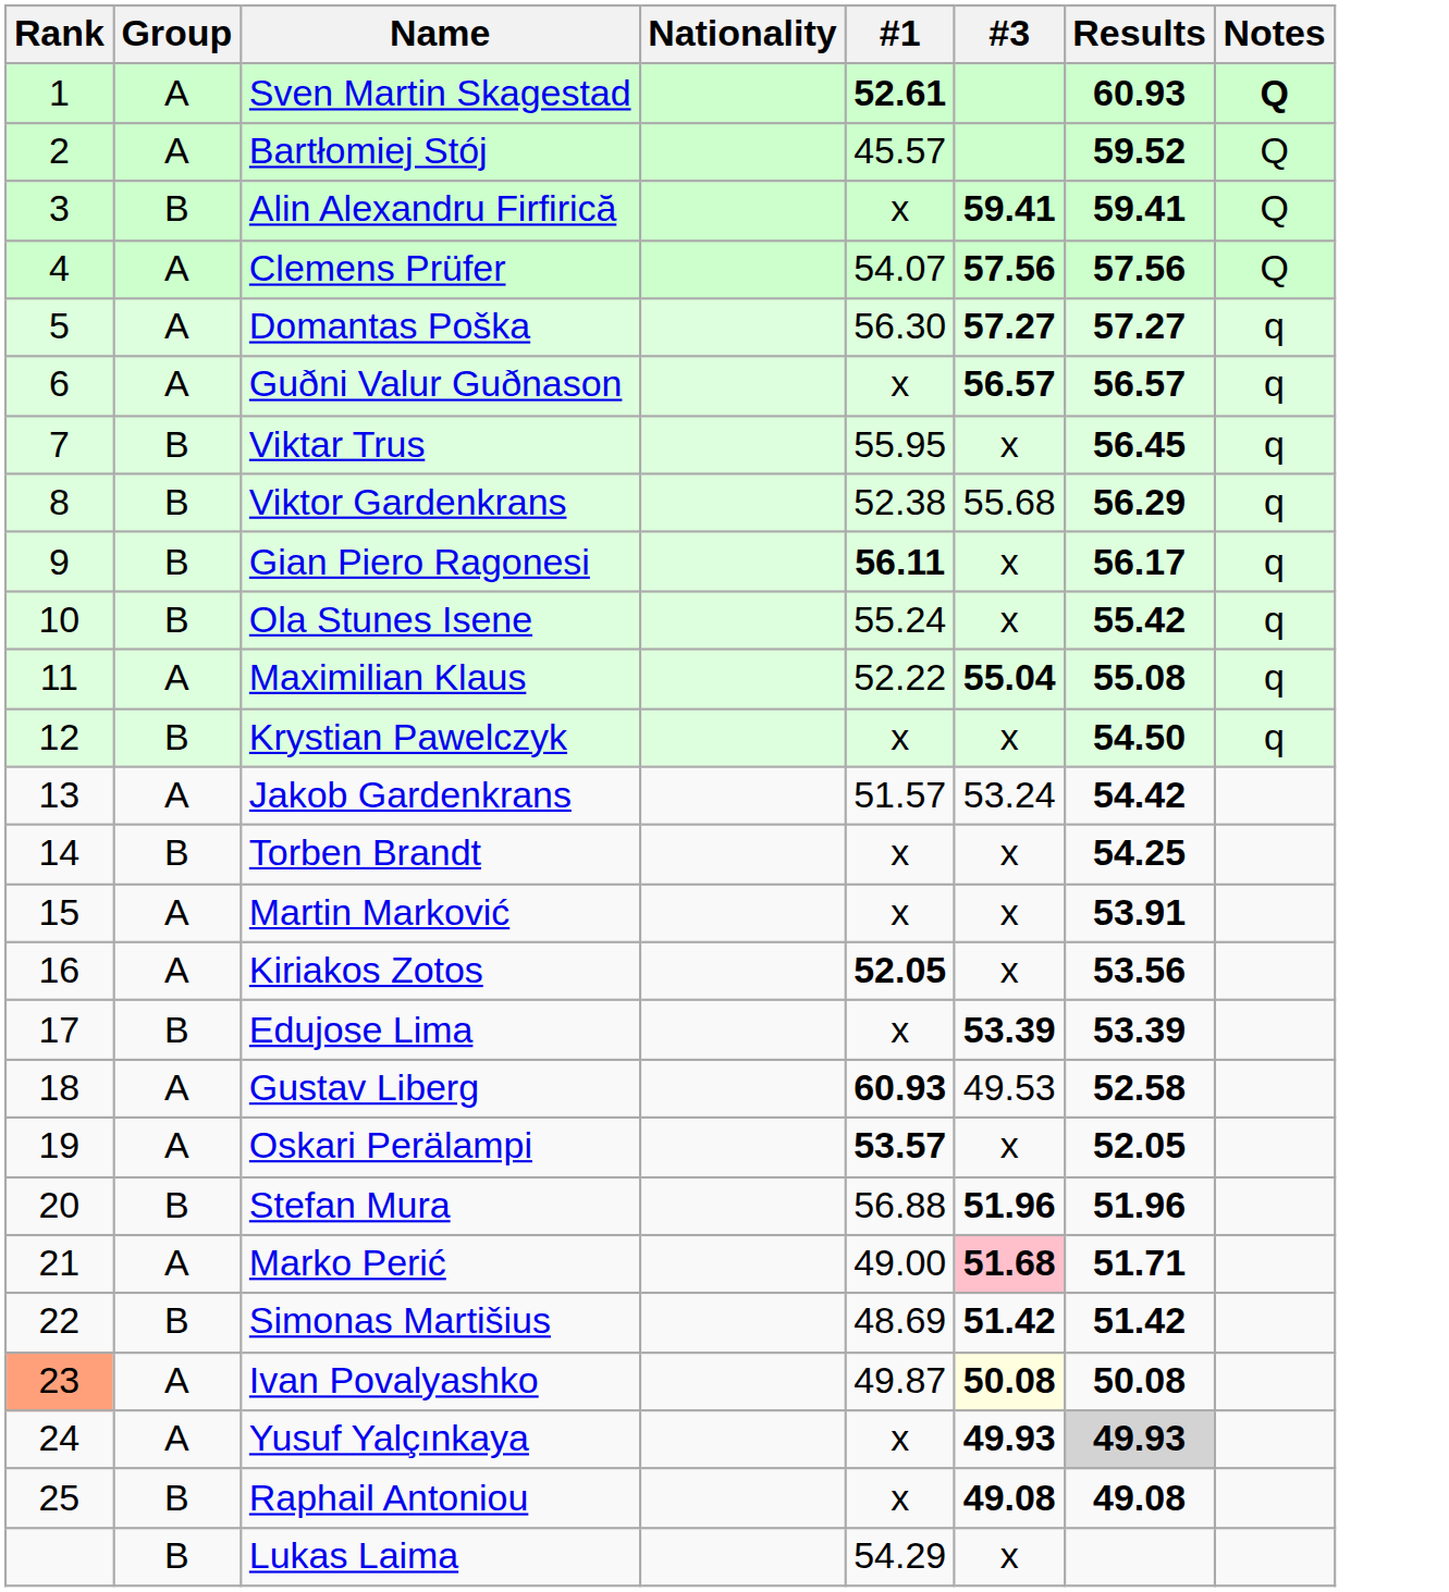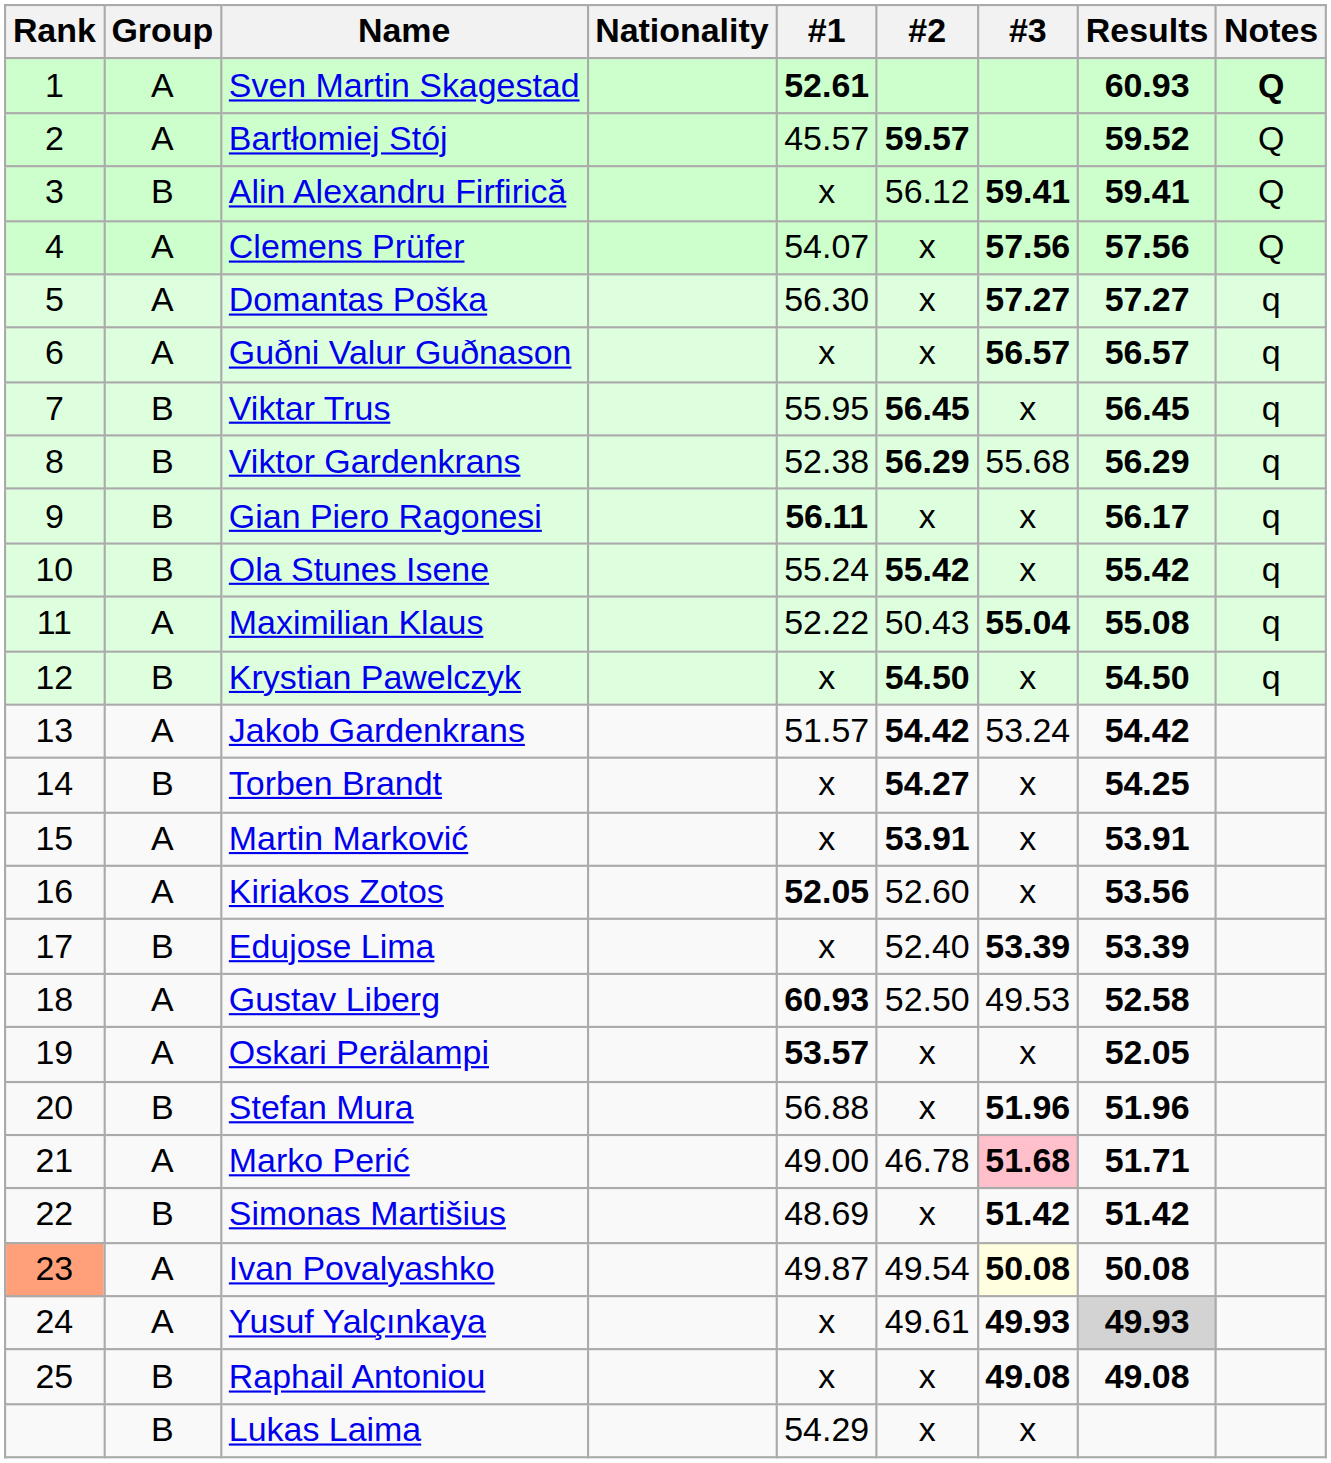+ column: #2 | 59.57 | 56.12 | x | x | x | 56.45 | 56.29 | x | 55.42 | 50.43 | 54.50 | 54.42 | 54.27 | 53.91 | 52.60 | 52.40 | 52.50 | x | x | 46.78 | x | 49.54 | 49.61 | x | x
